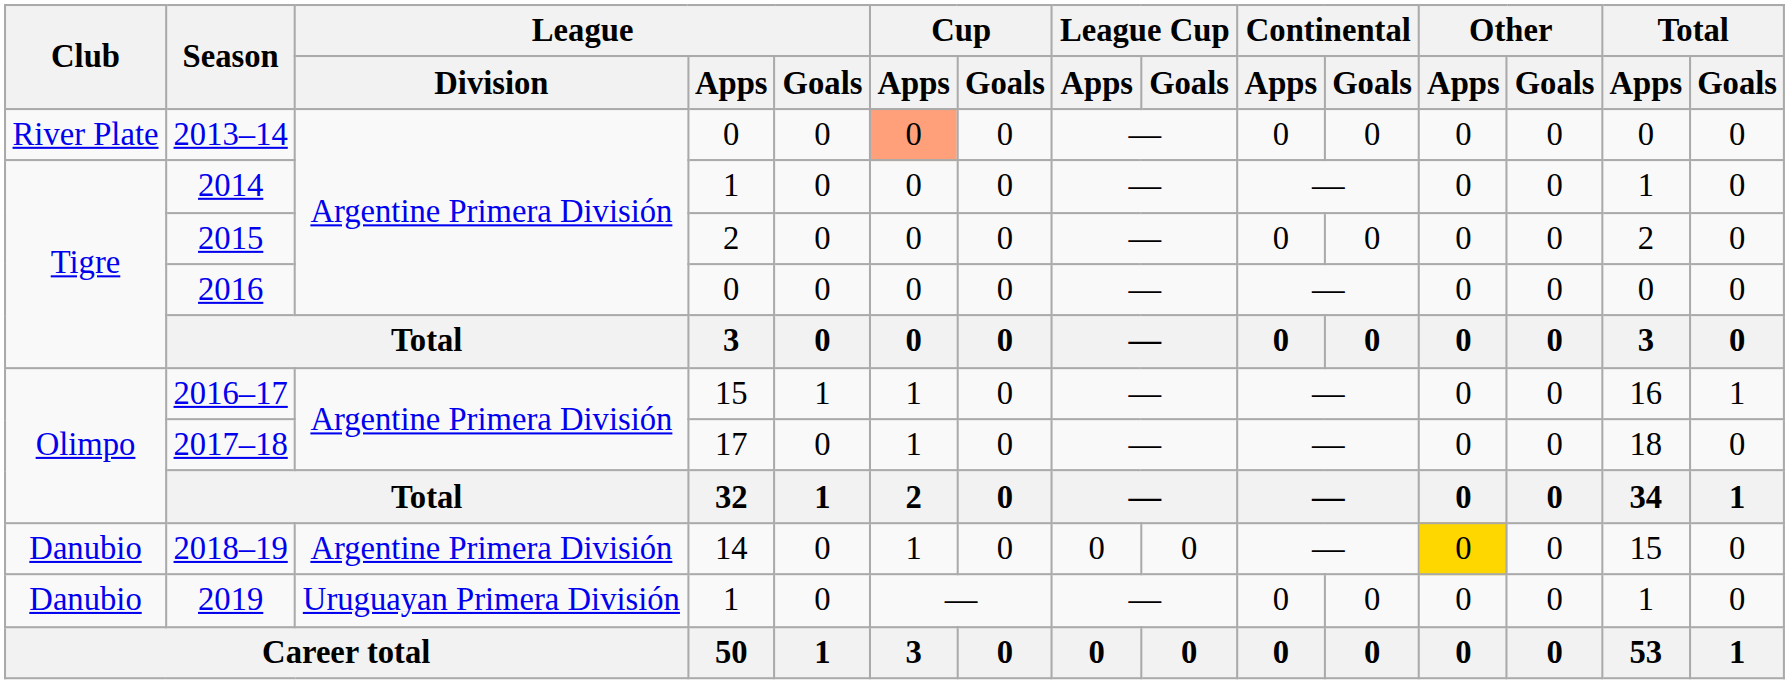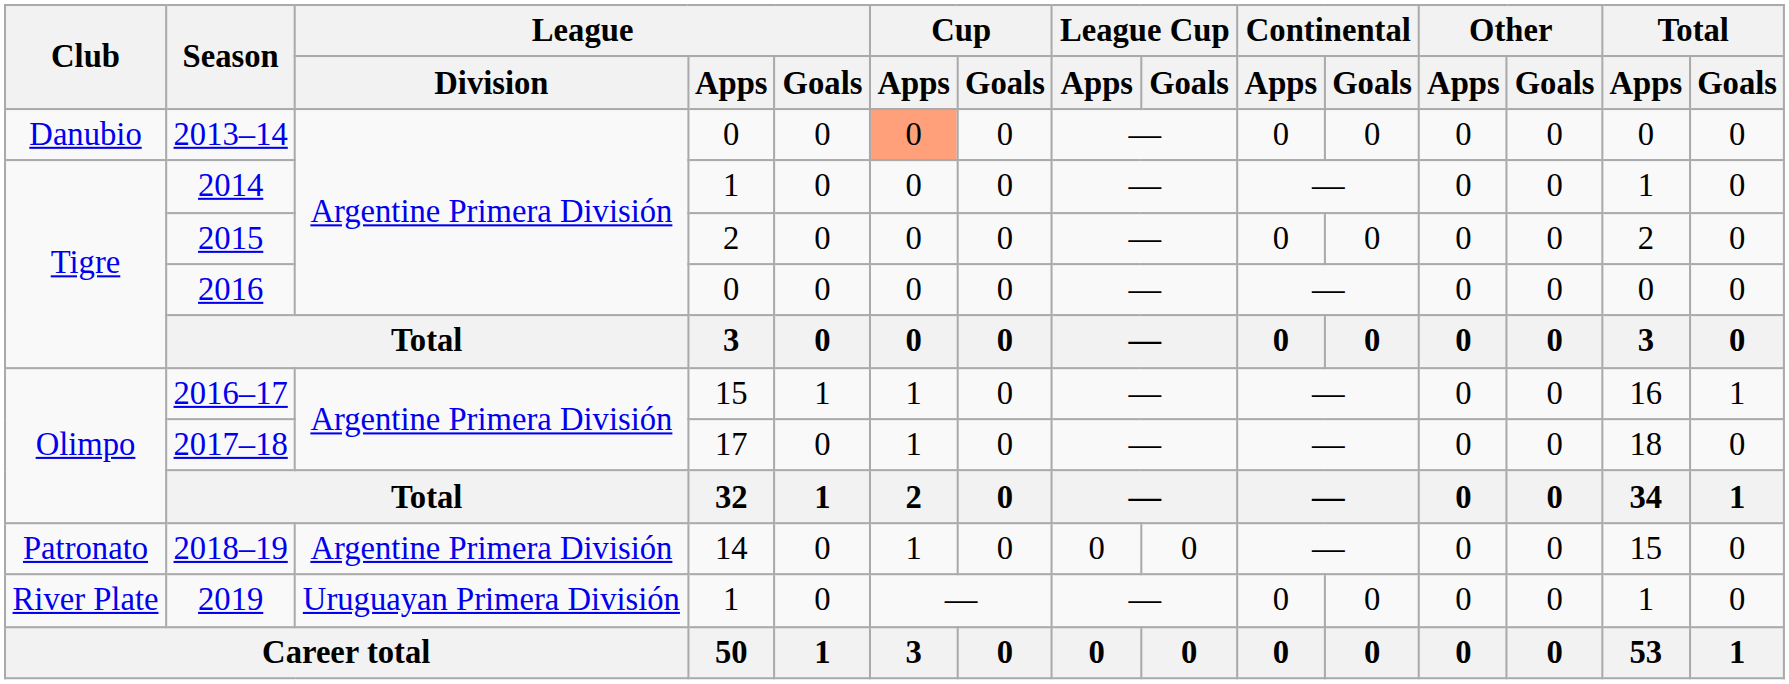2013–14 | Club: River Plate -> Danubio
2018–19 | Club: Danubio -> Patronato
2018–19 | Other / Apps: gold background -> no background
2019 | Club: Danubio -> River Plate
